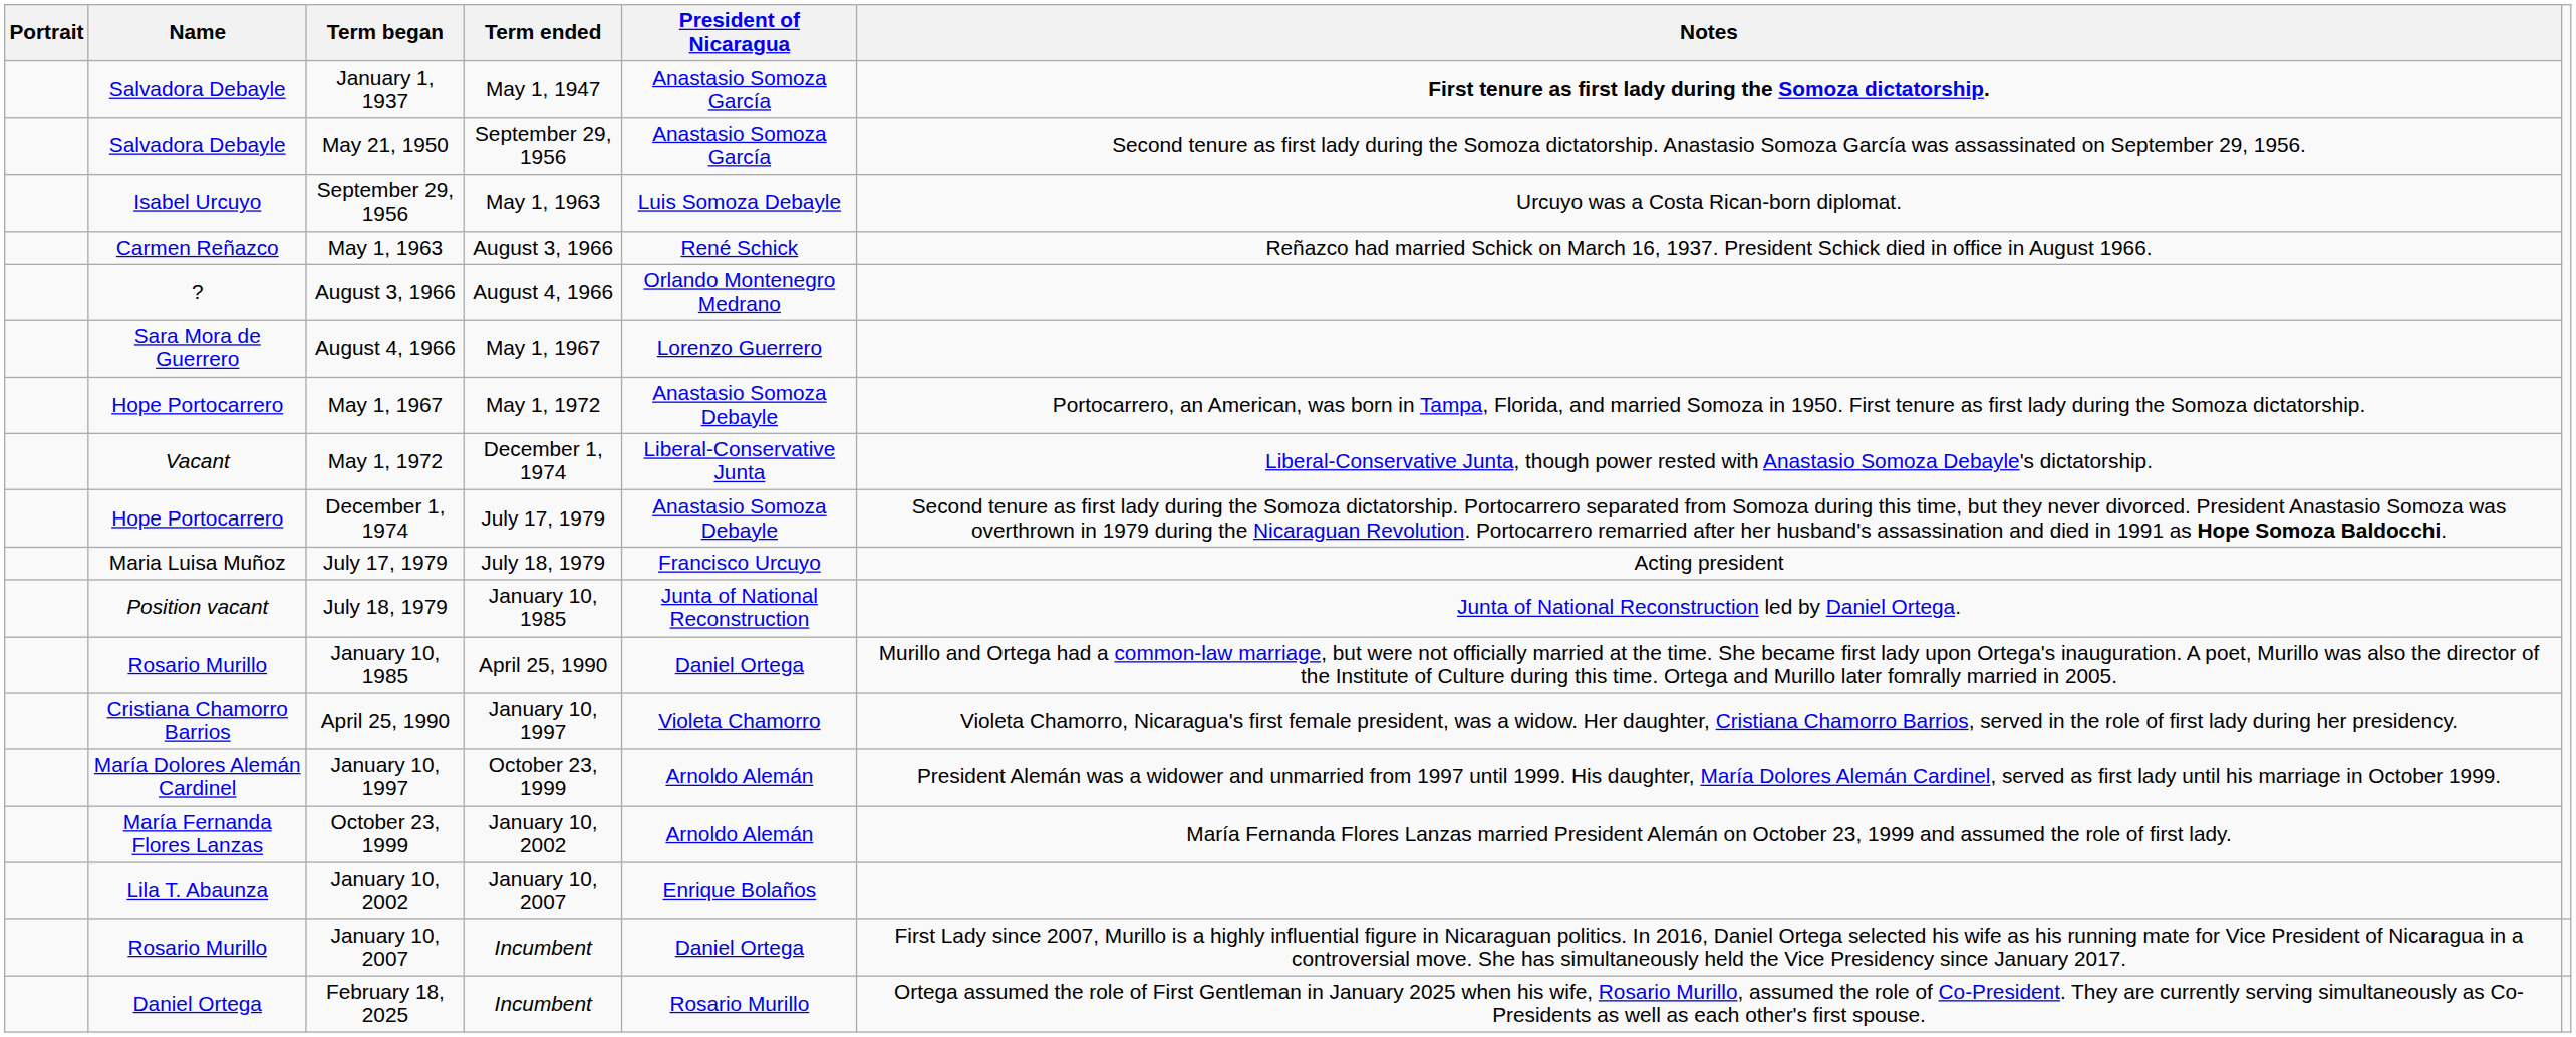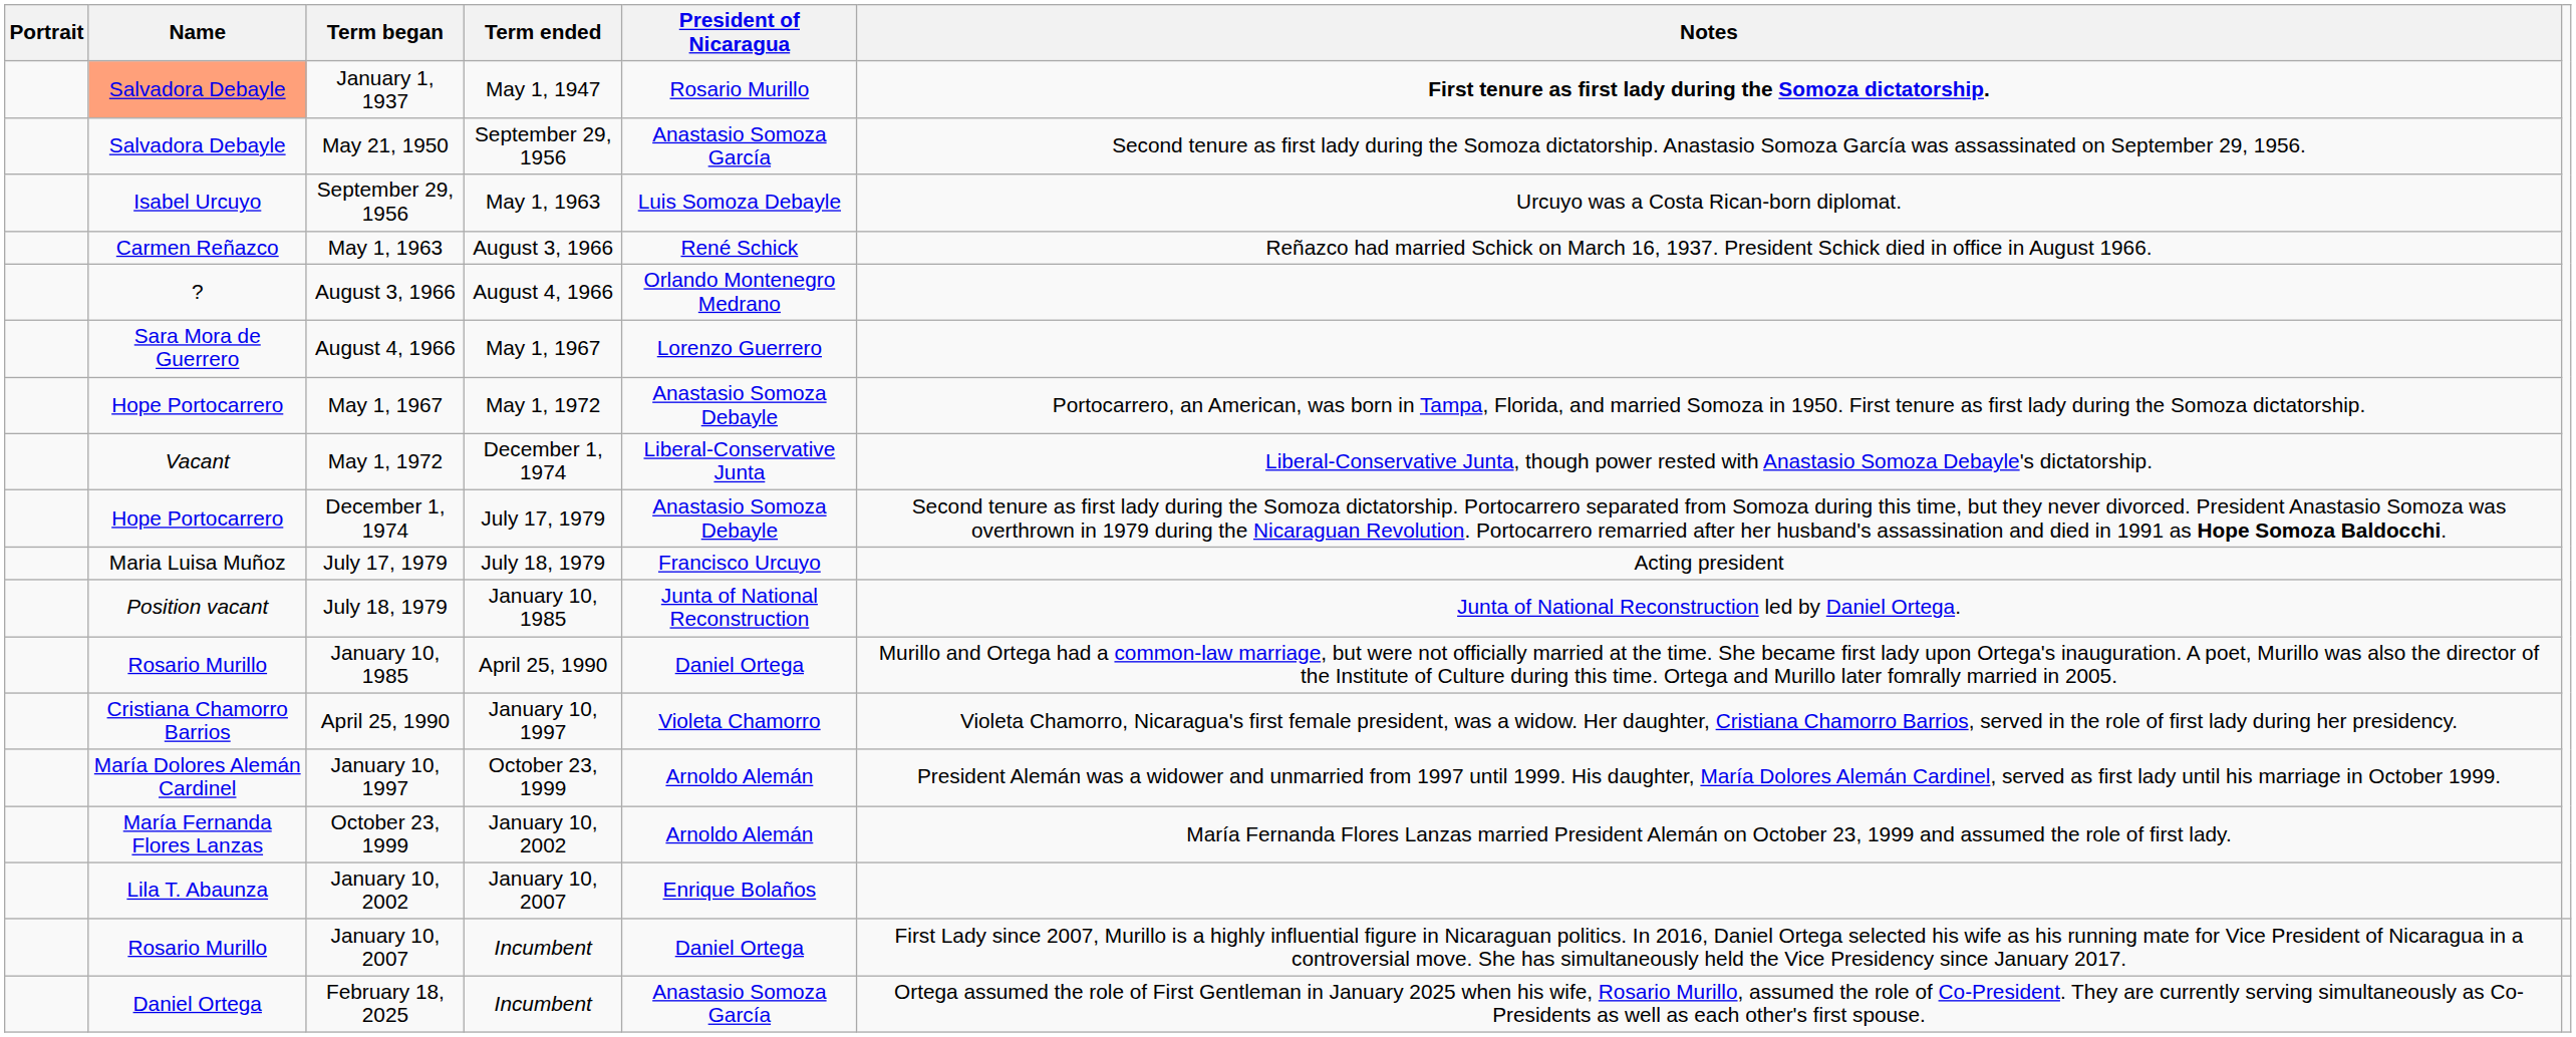January 1, 1937 | Name: no background -> lightsalmon background
January 1, 1937 | President of Nicaragua: Anastasio Somoza García -> Rosario Murillo
February 18, 2025 | President of Nicaragua: Rosario Murillo -> Anastasio Somoza García
